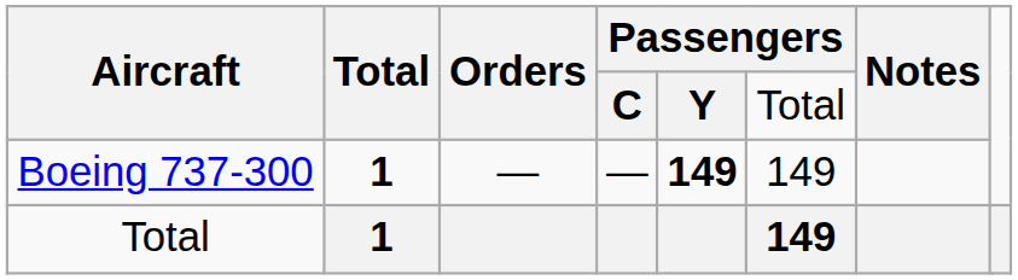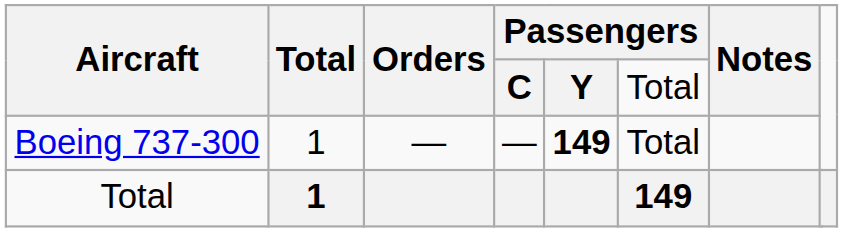Boeing 737-300 | Total: bold -> normal
Boeing 737-300 | column 6: 149 -> Total
